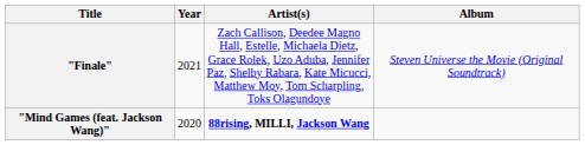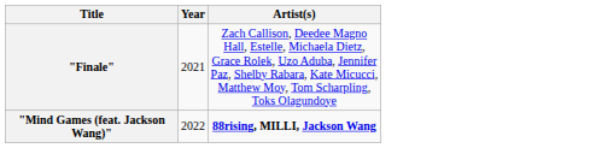- column: Album | Steven Universe the Movie (Original Soundtrack)
"Mind Games (feat. Jackson Wang)" | Year: 2020 -> 2022
